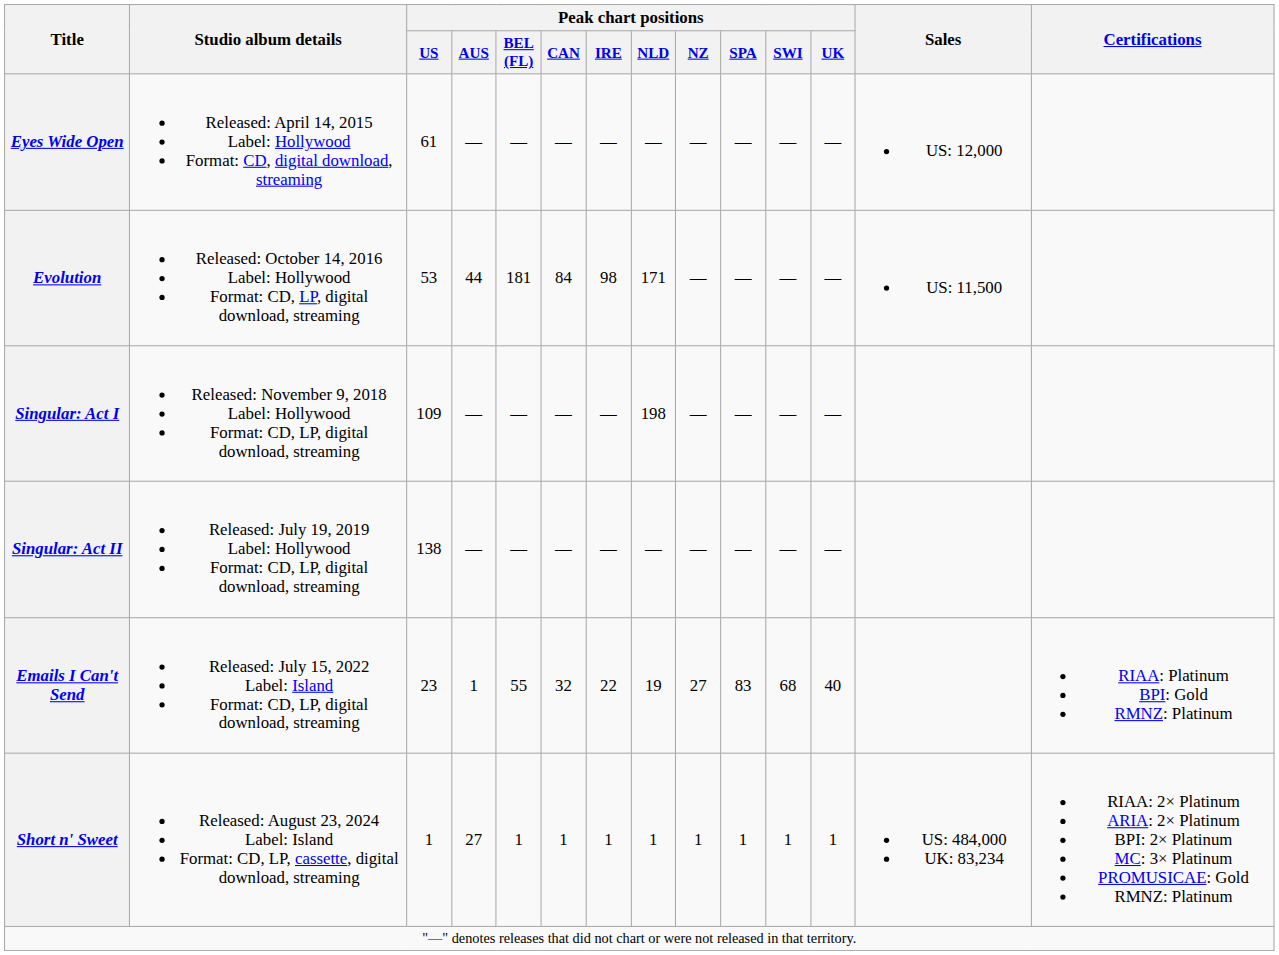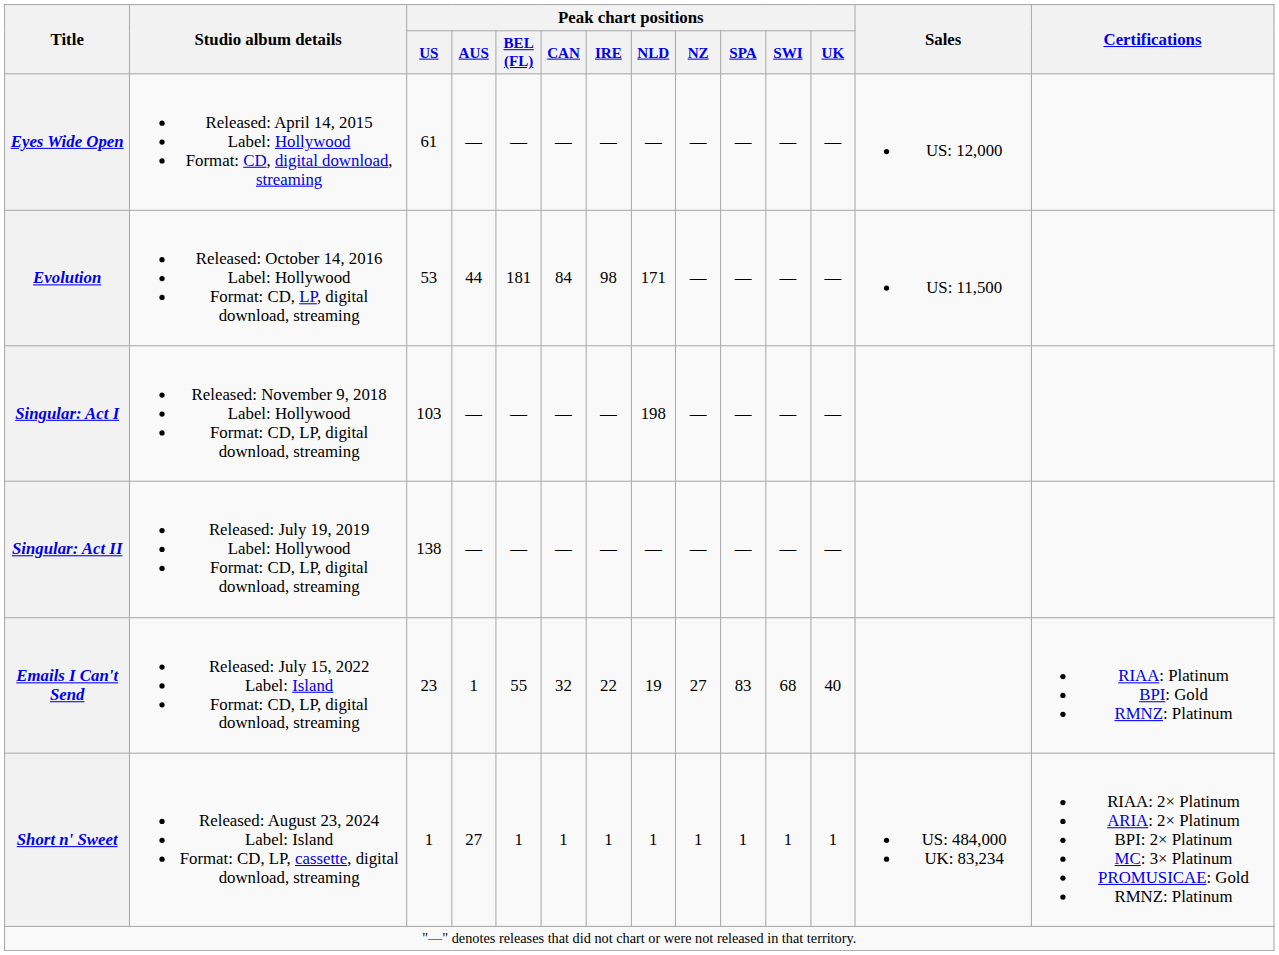Singular: Act I | Peak chart positions / US: 109 -> 103
